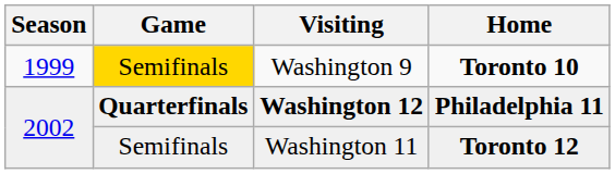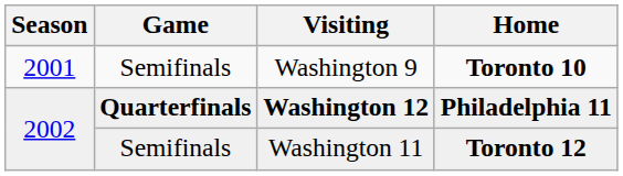Washington 9 | Season: 1999 -> 2001
Washington 9 | Game: gold background -> no background
